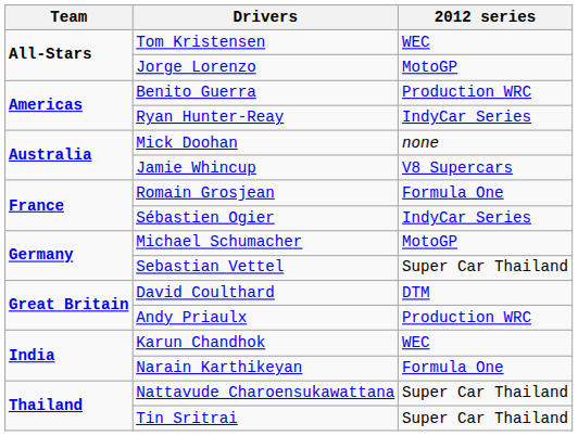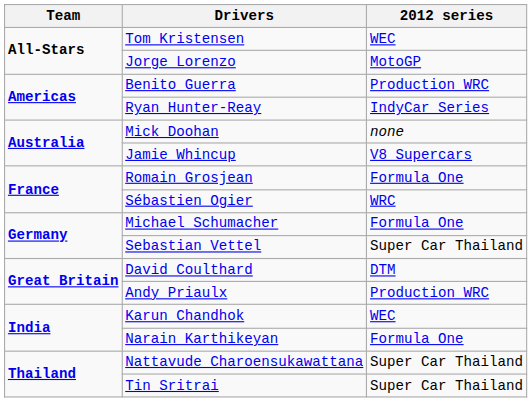Sébastien Ogier | 2012 series: IndyCar Series -> WRC
Michael Schumacher | 2012 series: MotoGP -> Formula One
